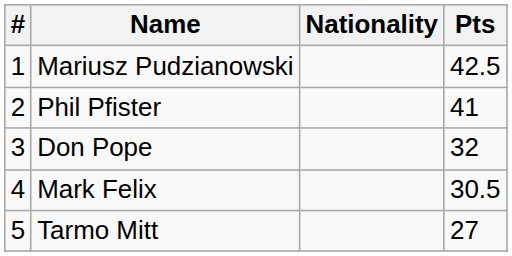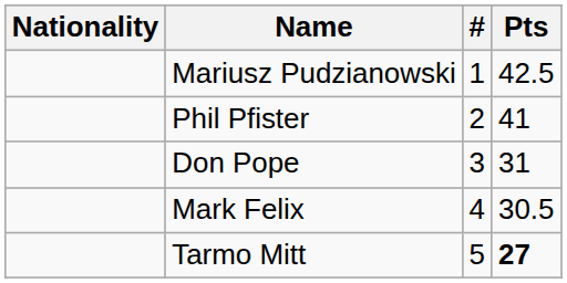columns swapped: # <-> Nationality
Don Pope | Pts: 32 -> 31
Tarmo Mitt | Pts: normal -> bold
